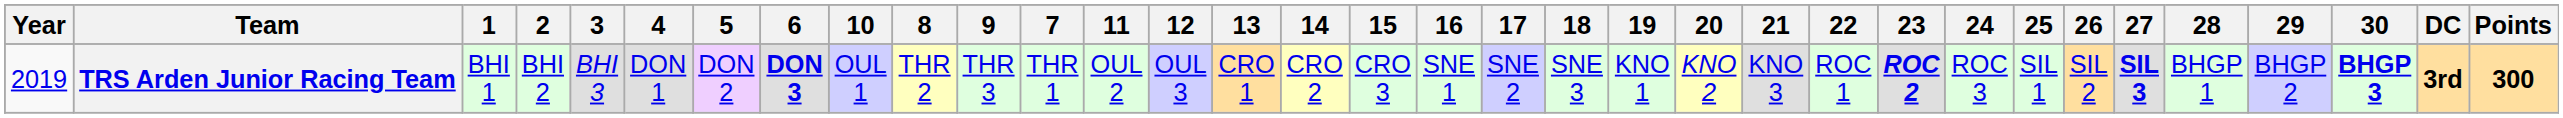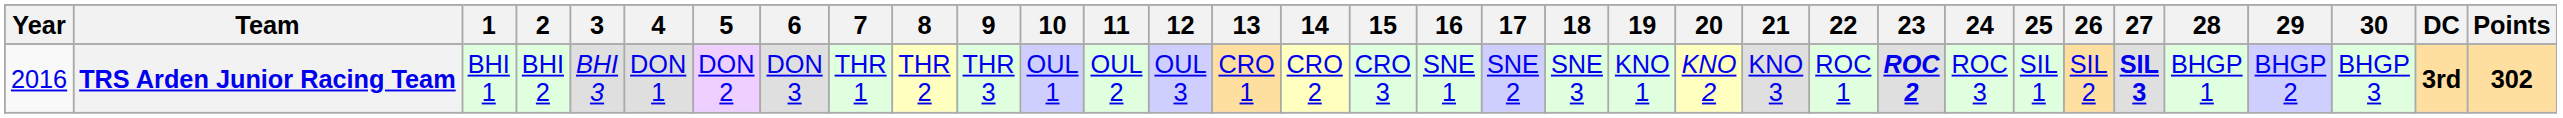columns swapped: 7 <-> 10
TRS Arden Junior Racing Team | Year: 2019 -> 2016
TRS Arden Junior Racing Team | 6: bold -> normal
TRS Arden Junior Racing Team | 30: bold -> normal
TRS Arden Junior Racing Team | Points: 300 -> 302
